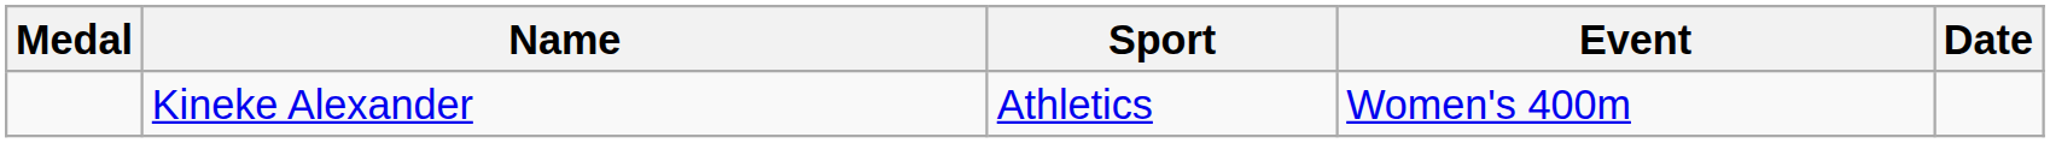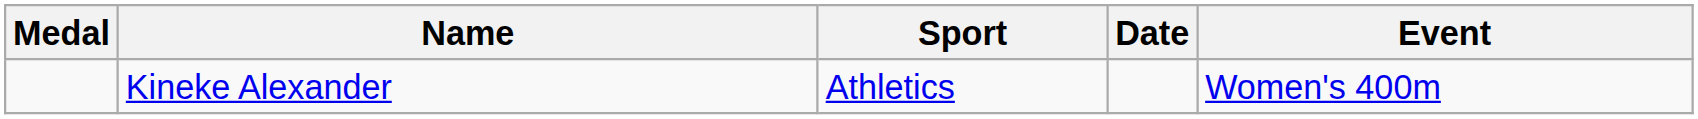columns swapped: Event <-> Date
